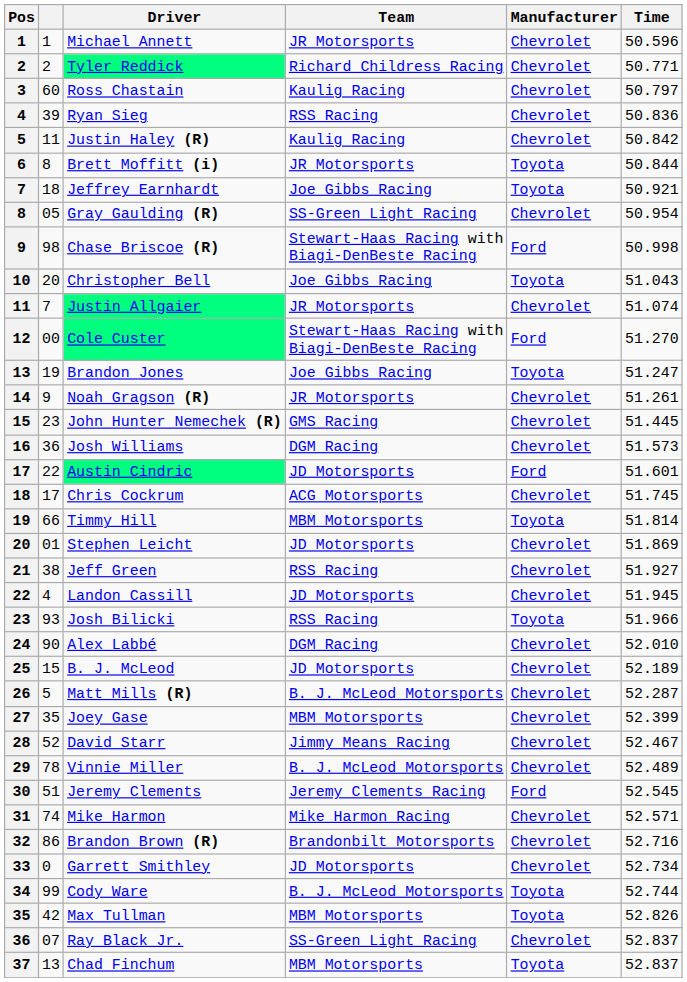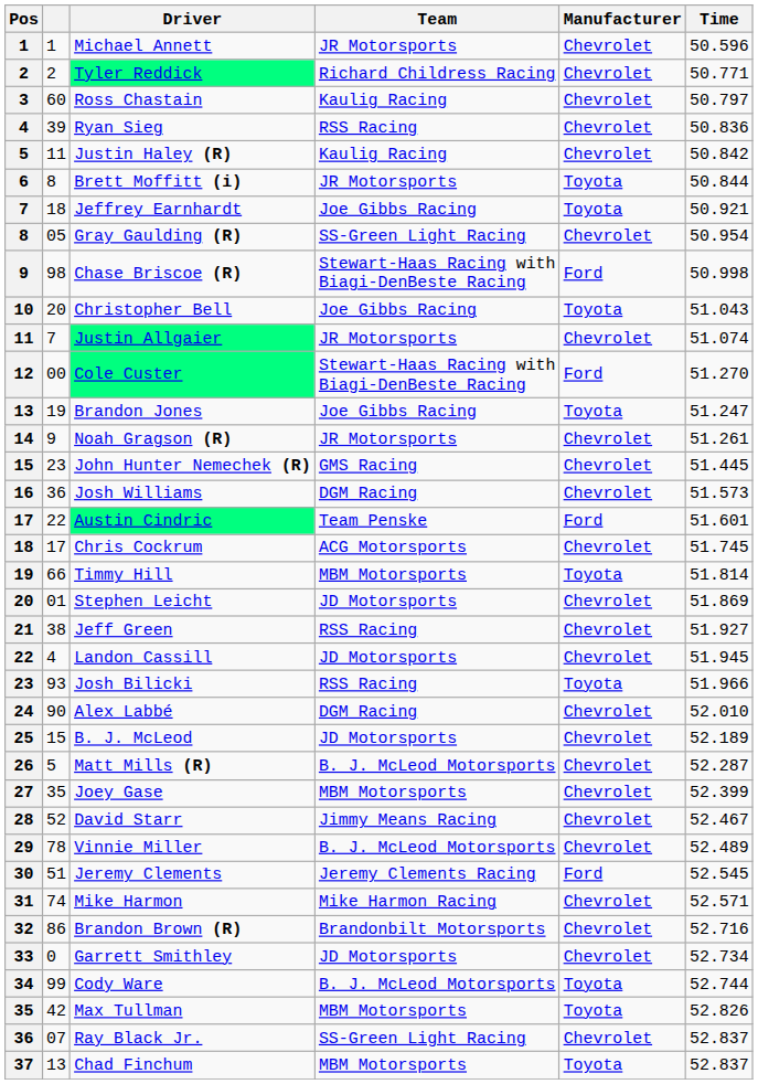Austin Cindric | Team: JD Motorsports -> Team Penske
